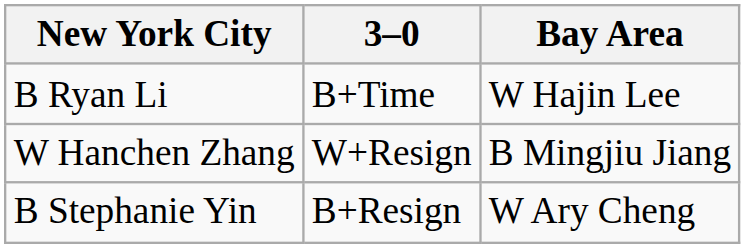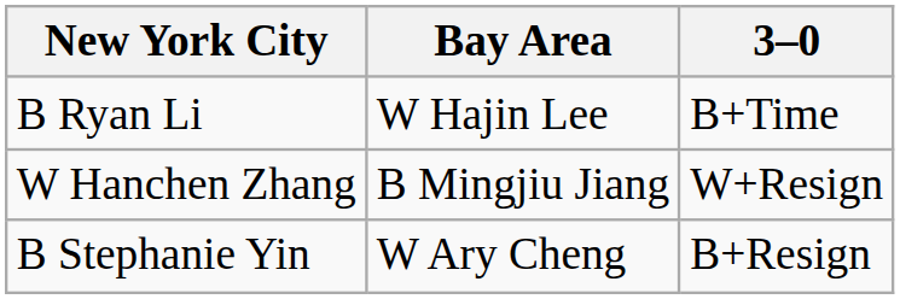columns swapped: 3–0 <-> Bay Area
